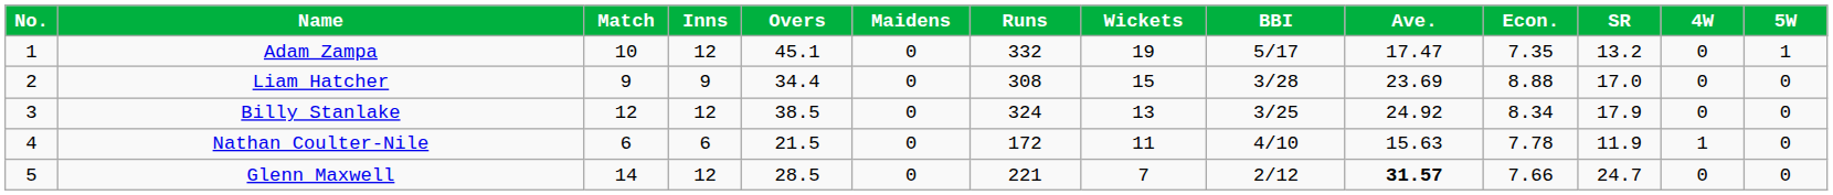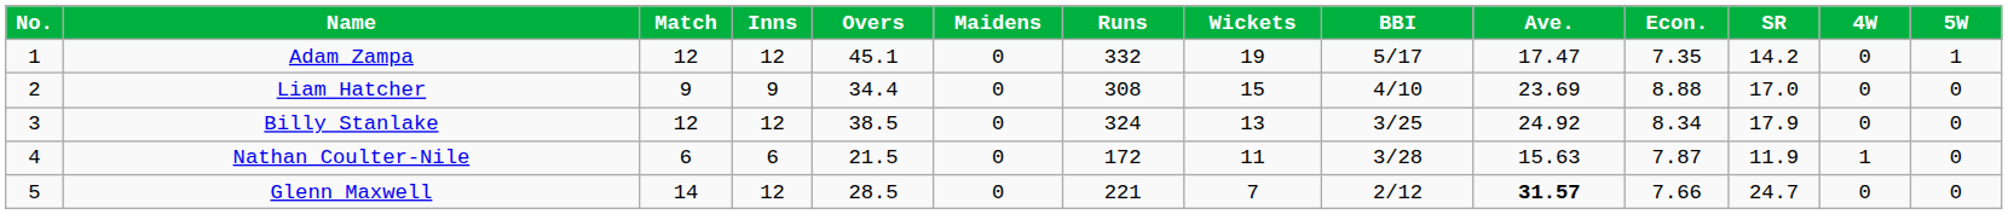Adam Zampa | Match: 10 -> 12
Adam Zampa | SR: 13.2 -> 14.2
Liam Hatcher | BBI: 3/28 -> 4/10
Nathan Coulter-Nile | BBI: 4/10 -> 3/28
Nathan Coulter-Nile | Econ.: 7.78 -> 7.87
